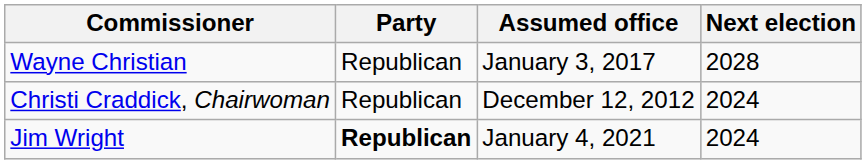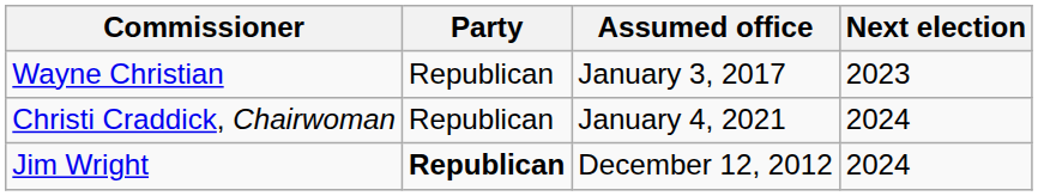Wayne Christian | Next election: 2028 -> 2023
Christi Craddick, Chairwoman | Assumed office: December 12, 2012 -> January 4, 2021
Jim Wright | Assumed office: January 4, 2021 -> December 12, 2012
